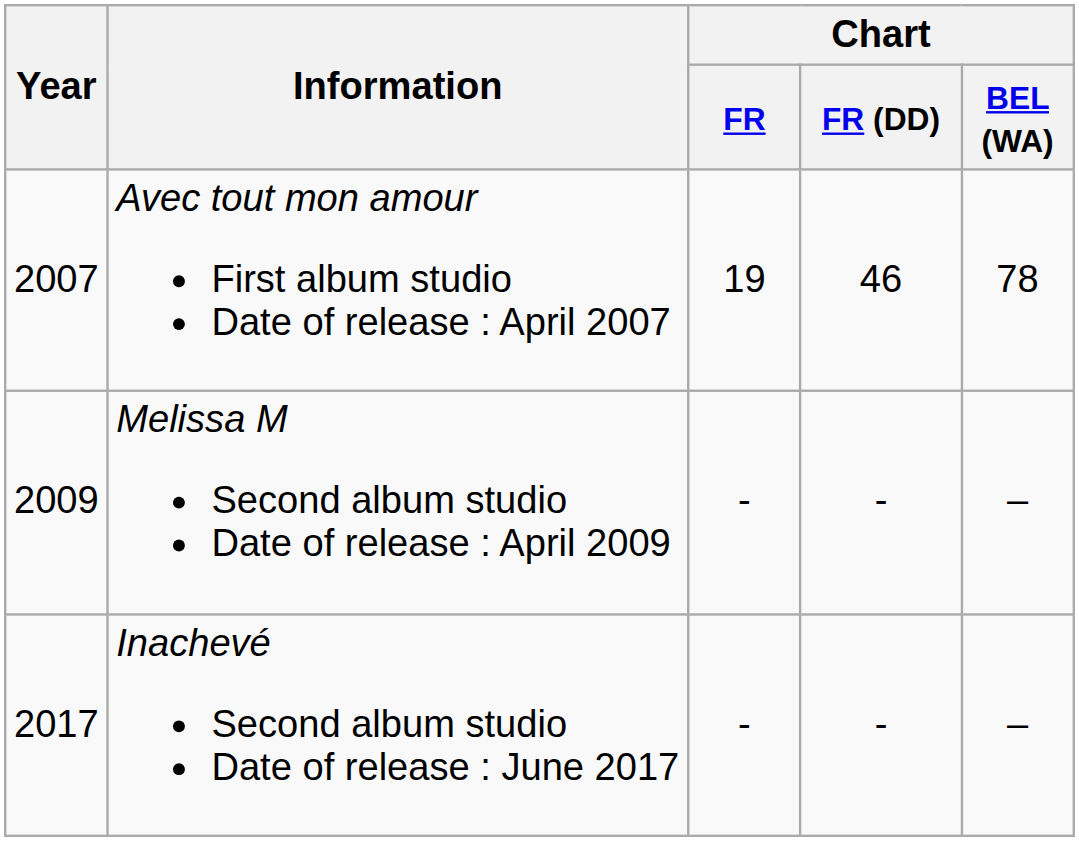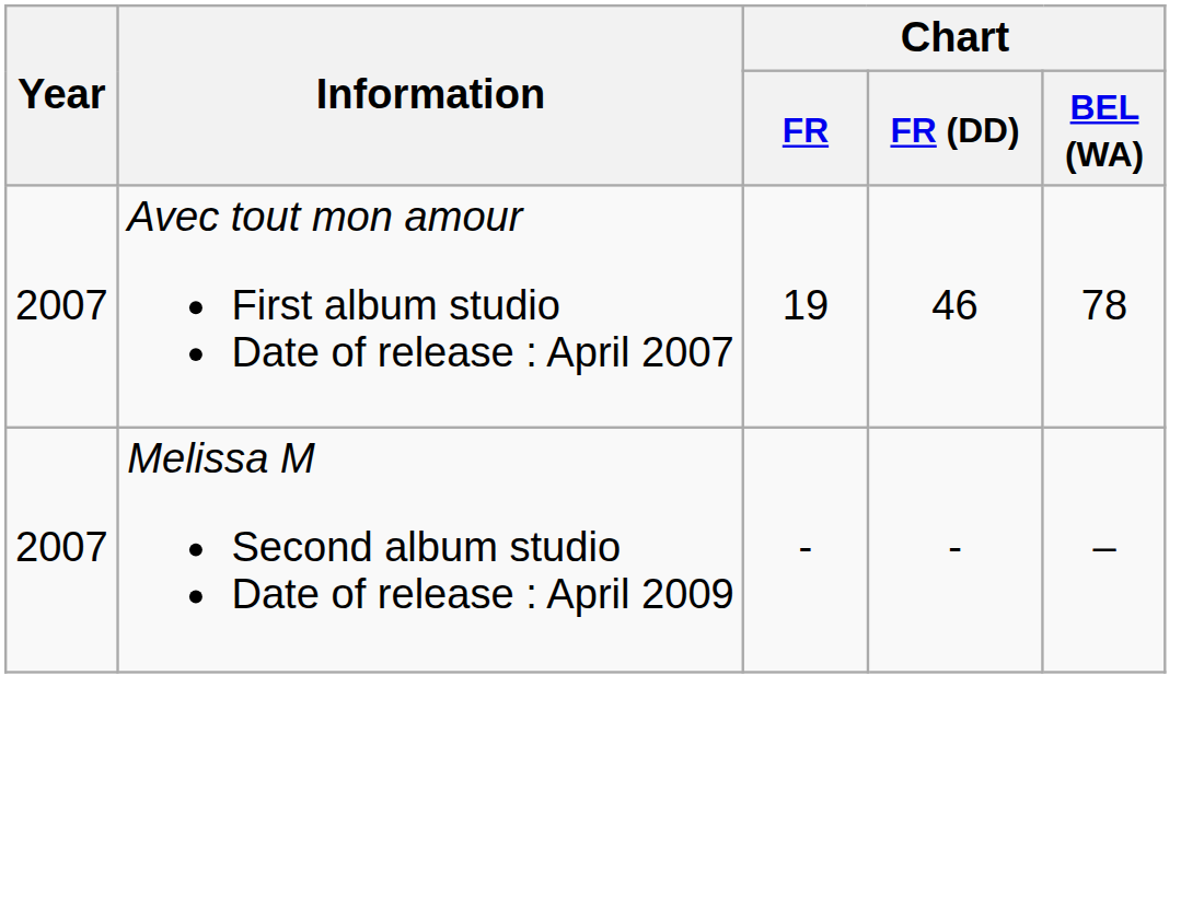Melissa M Second album studio Date of release : April 2009 | Year: 2009 -> 2007
- row: 2017 | Inachevé Second album studio Date of release : June 2017 | - | - | –
